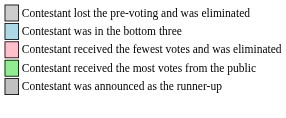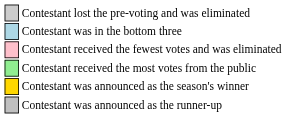+ row: Contestant was announced as the season's winner
